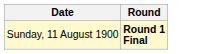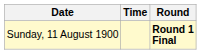+ column: Time
